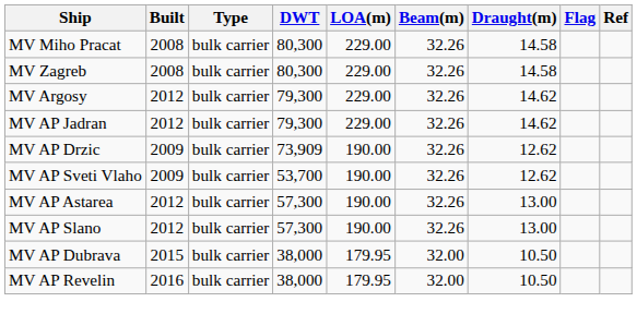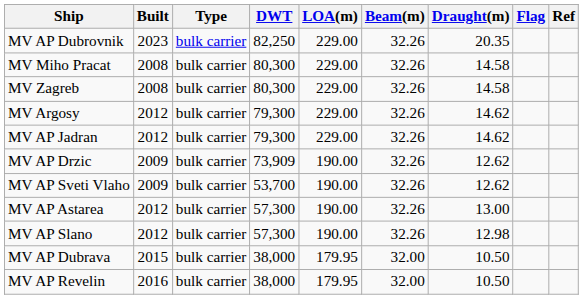+ row: MV AP Dubrovnik | 2023 | bulk carrier | 82,250 | 229.00 | 32.26 | 20.35
MV AP Slano | Draught(m): 13.00 -> 12.98
